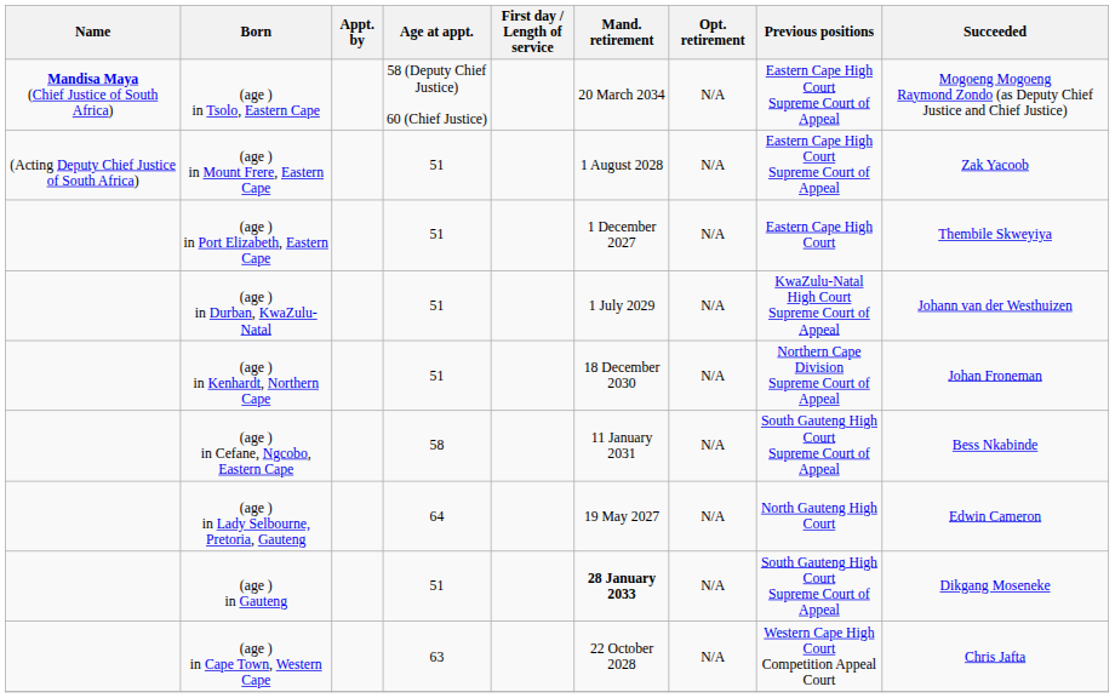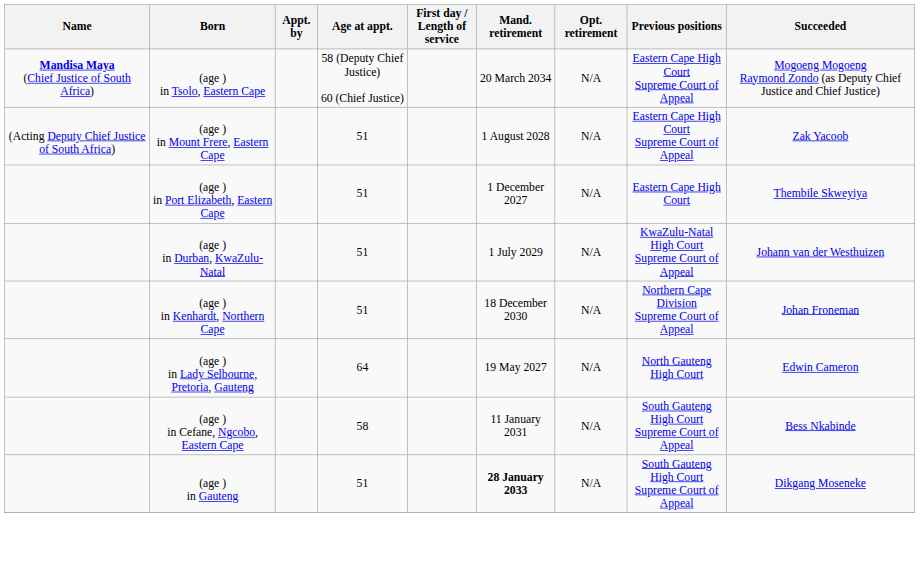rows swapped: (age ) in Cefane, Ngcobo, Eastern Cape <-> (age ) in Lady Selbourne, Pretoria, Gauteng
- row: (age ) in Cape Town, Western Cape | 63 | 22 October 2028 | N/A | Western Cape High Court Competition Appeal Court | Chris Jafta
